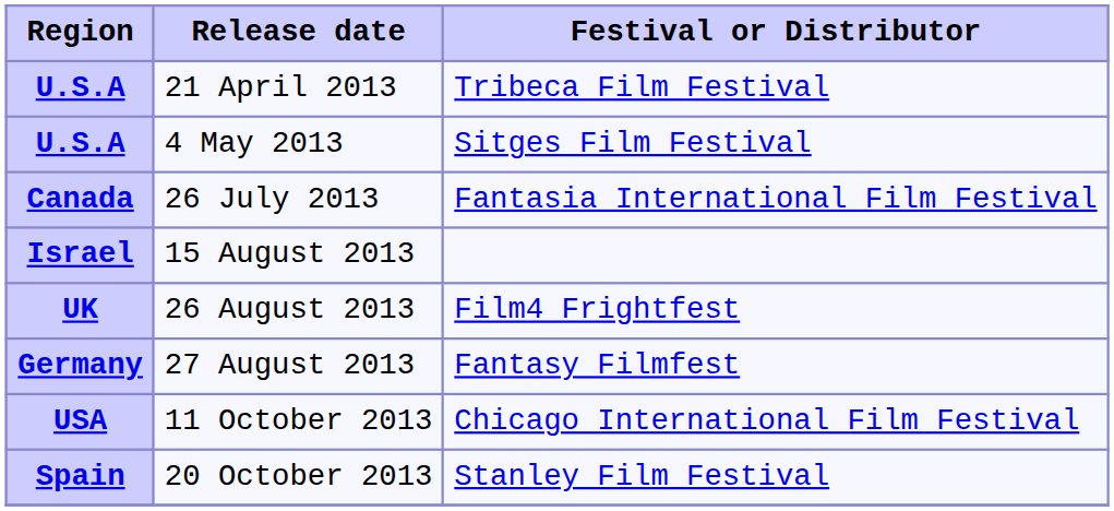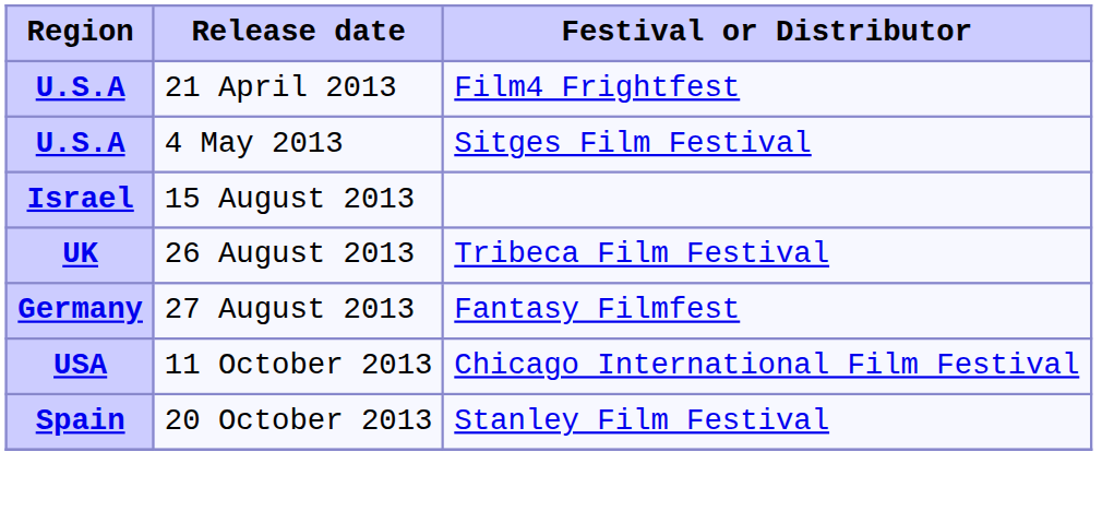21 April 2013 | Festival or Distributor: Tribeca Film Festival -> Film4 Frightfest
- row: Canada | 26 July 2013 | Fantasia International Film Festival
26 August 2013 | Festival or Distributor: Film4 Frightfest -> Tribeca Film Festival
